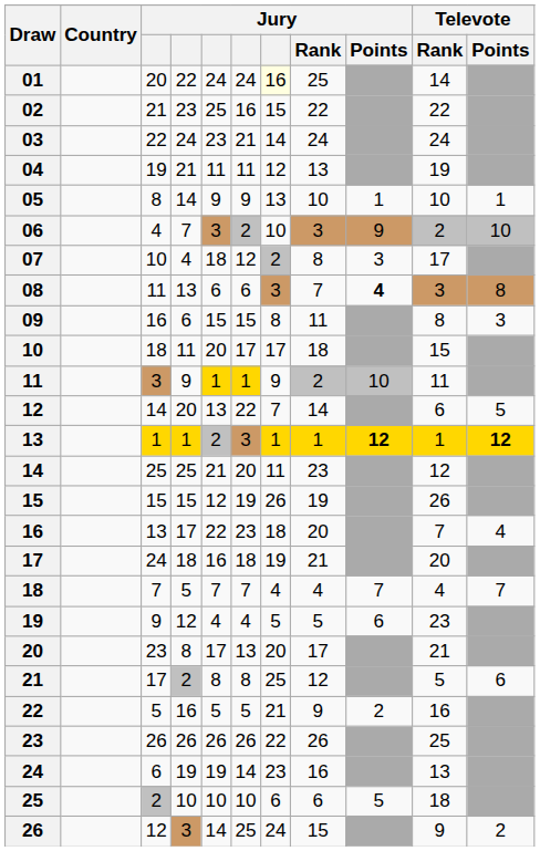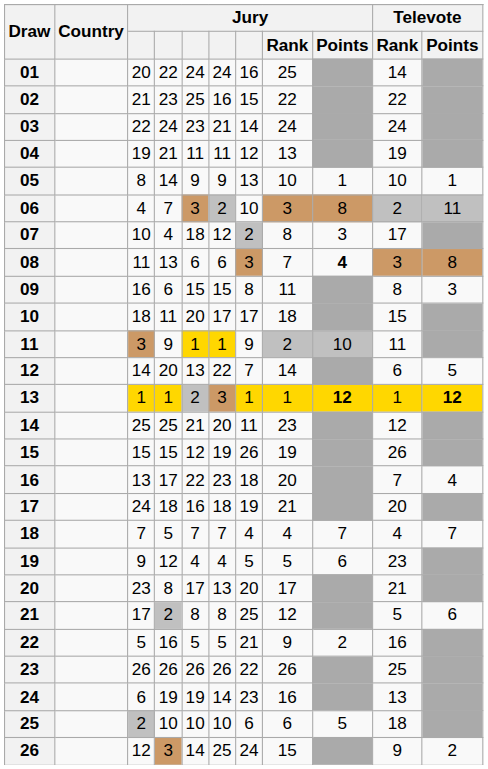01 | column 7: lightyellow background -> no background
06 | Jury / Points: 9 -> 8
06 | Televote / Points: 10 -> 11
